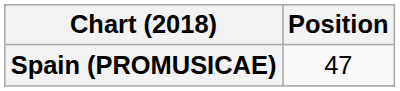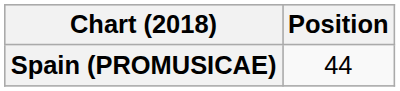Spain (PROMUSICAE) | Position: 47 -> 44
